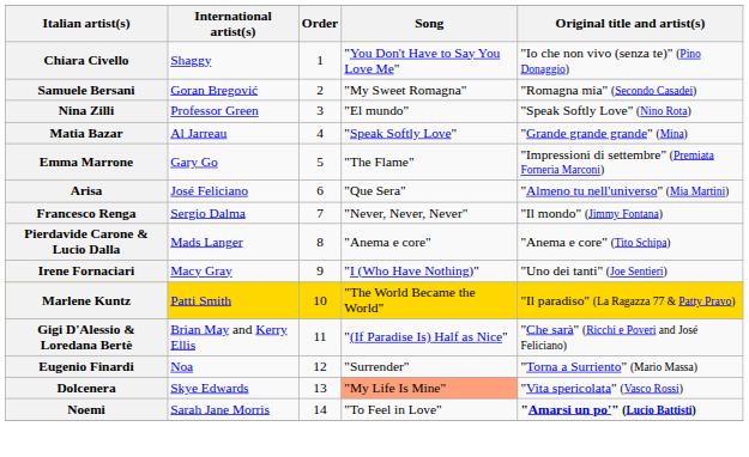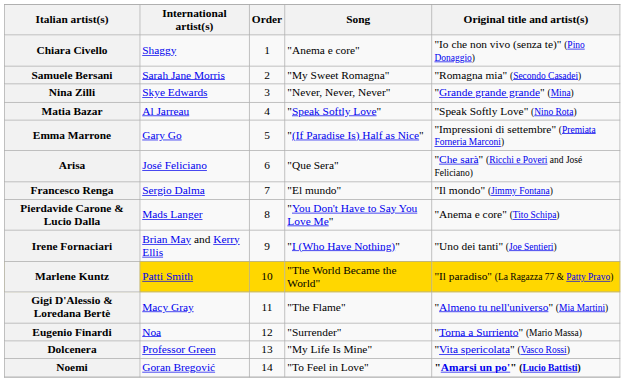Chiara Civello | Song: "You Don't Have to Say You Love Me" -> "Anema e core"
Samuele Bersani | International artist(s): Goran Bregović -> Sarah Jane Morris
Nina Zilli | International artist(s): Professor Green -> Skye Edwards
Nina Zilli | Song: "El mundo" -> "Never, Never, Never"
Nina Zilli | Original title and artist(s): "Speak Softly Love" (Nino Rota) -> "Grande grande grande" (Mina)
Matia Bazar | Original title and artist(s): "Grande grande grande" (Mina) -> "Speak Softly Love" (Nino Rota)
Emma Marrone | Song: "The Flame" -> "(If Paradise Is) Half as Nice"
Arisa | Original title and artist(s): "Almeno tu nell'universo" (Mia Martini) -> "Che sarà" (Ricchi e Poveri and José Feliciano)
Francesco Renga | Song: "Never, Never, Never" -> "El mundo"
Pierdavide Carone & Lucio Dalla | Song: "Anema e core" -> "You Don't Have to Say You Love Me"
Irene Fornaciari | International artist(s): Macy Gray -> Brian May and Kerry Ellis
Gigi D'Alessio & Loredana Bertè | International artist(s): Brian May and Kerry Ellis -> Macy Gray
Gigi D'Alessio & Loredana Bertè | Song: "(If Paradise Is) Half as Nice" -> "The Flame"
Gigi D'Alessio & Loredana Bertè | Original title and artist(s): "Che sarà" (Ricchi e Poveri and José Feliciano) -> "Almeno tu nell'universo" (Mia Martini)
Dolcenera | International artist(s): Skye Edwards -> Professor Green
Dolcenera | Song: lightsalmon background -> no background
Noemi | International artist(s): Sarah Jane Morris -> Goran Bregović
